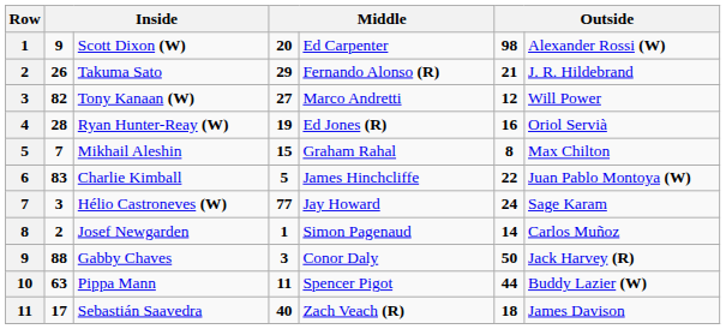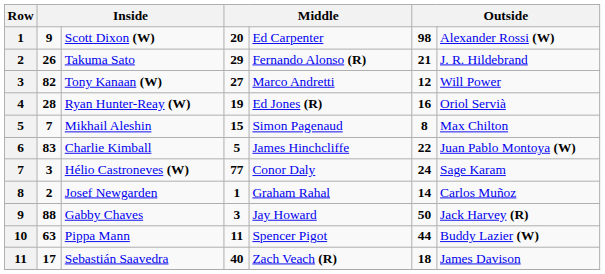Mikhail Aleshin | column 5: Graham Rahal -> Simon Pagenaud
Hélio Castroneves (W) | column 5: Jay Howard -> Conor Daly
Josef Newgarden | column 5: Simon Pagenaud -> Graham Rahal
Gabby Chaves | column 5: Conor Daly -> Jay Howard
